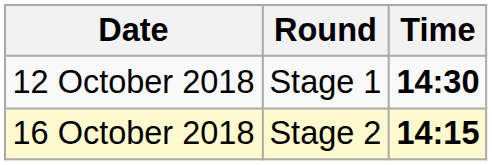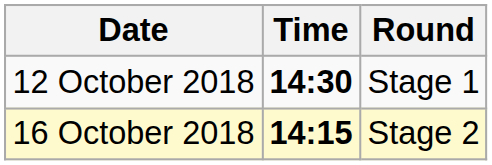columns swapped: Time <-> Round
